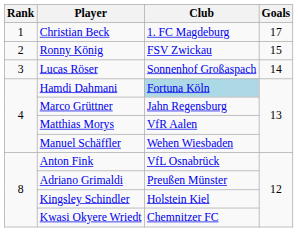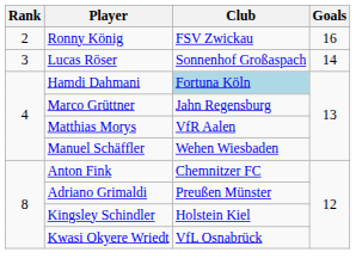- row: 1 | Christian Beck | 1. FC Magdeburg | 17
Ronny König | Goals: 15 -> 16
Anton Fink | Club: VfL Osnabrück -> Chemnitzer FC
Kwasi Okyere Wriedt | Club: Chemnitzer FC -> VfL Osnabrück
